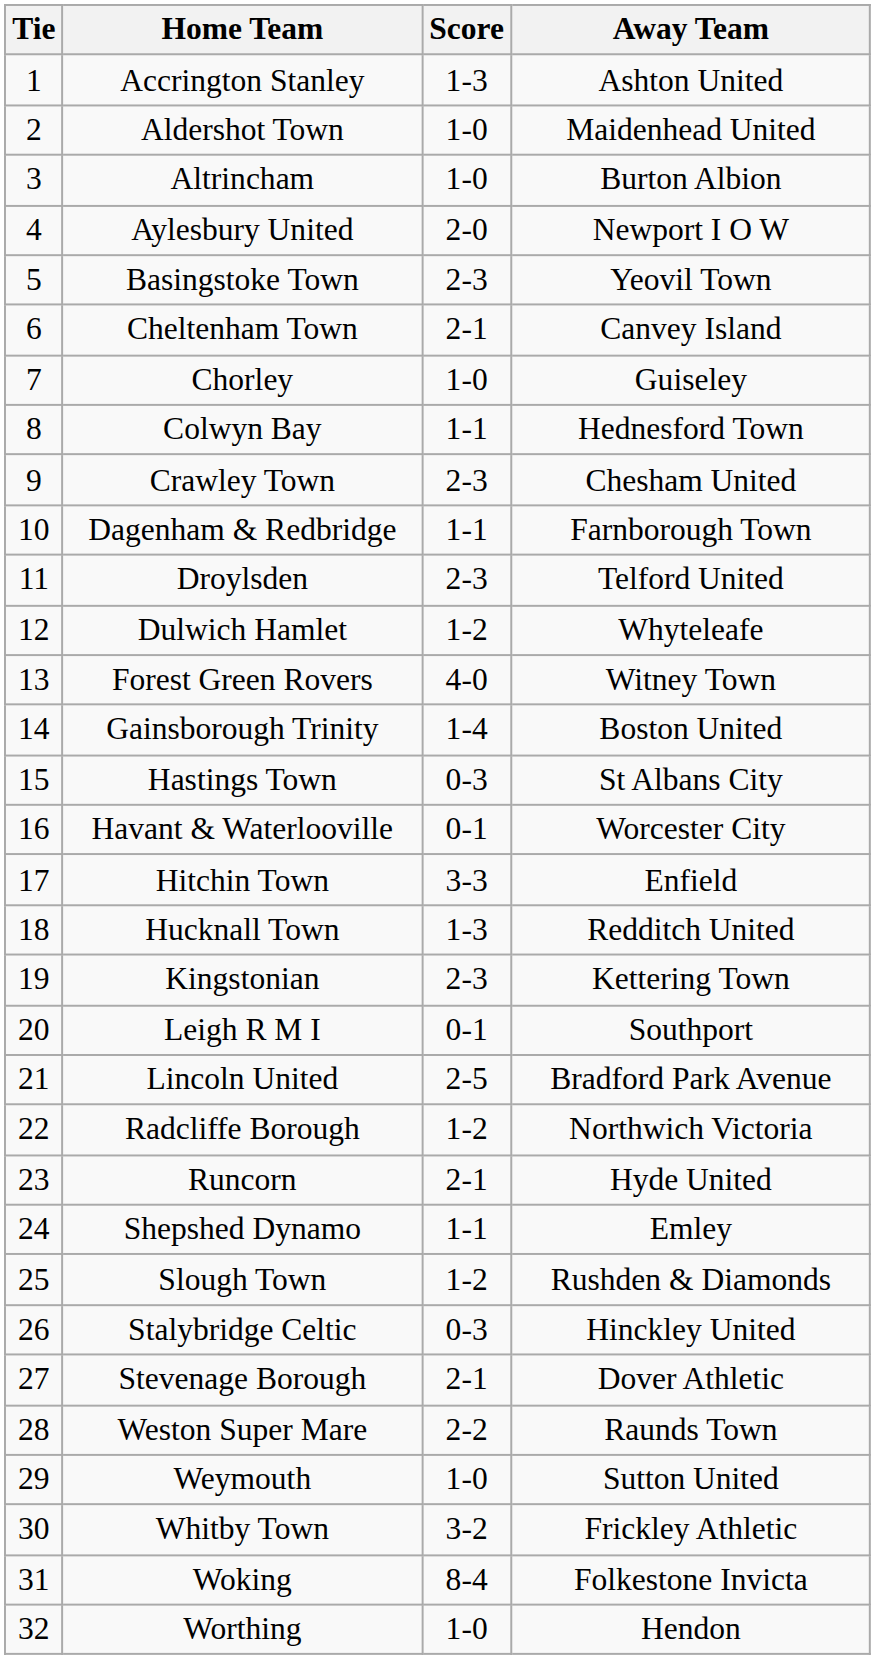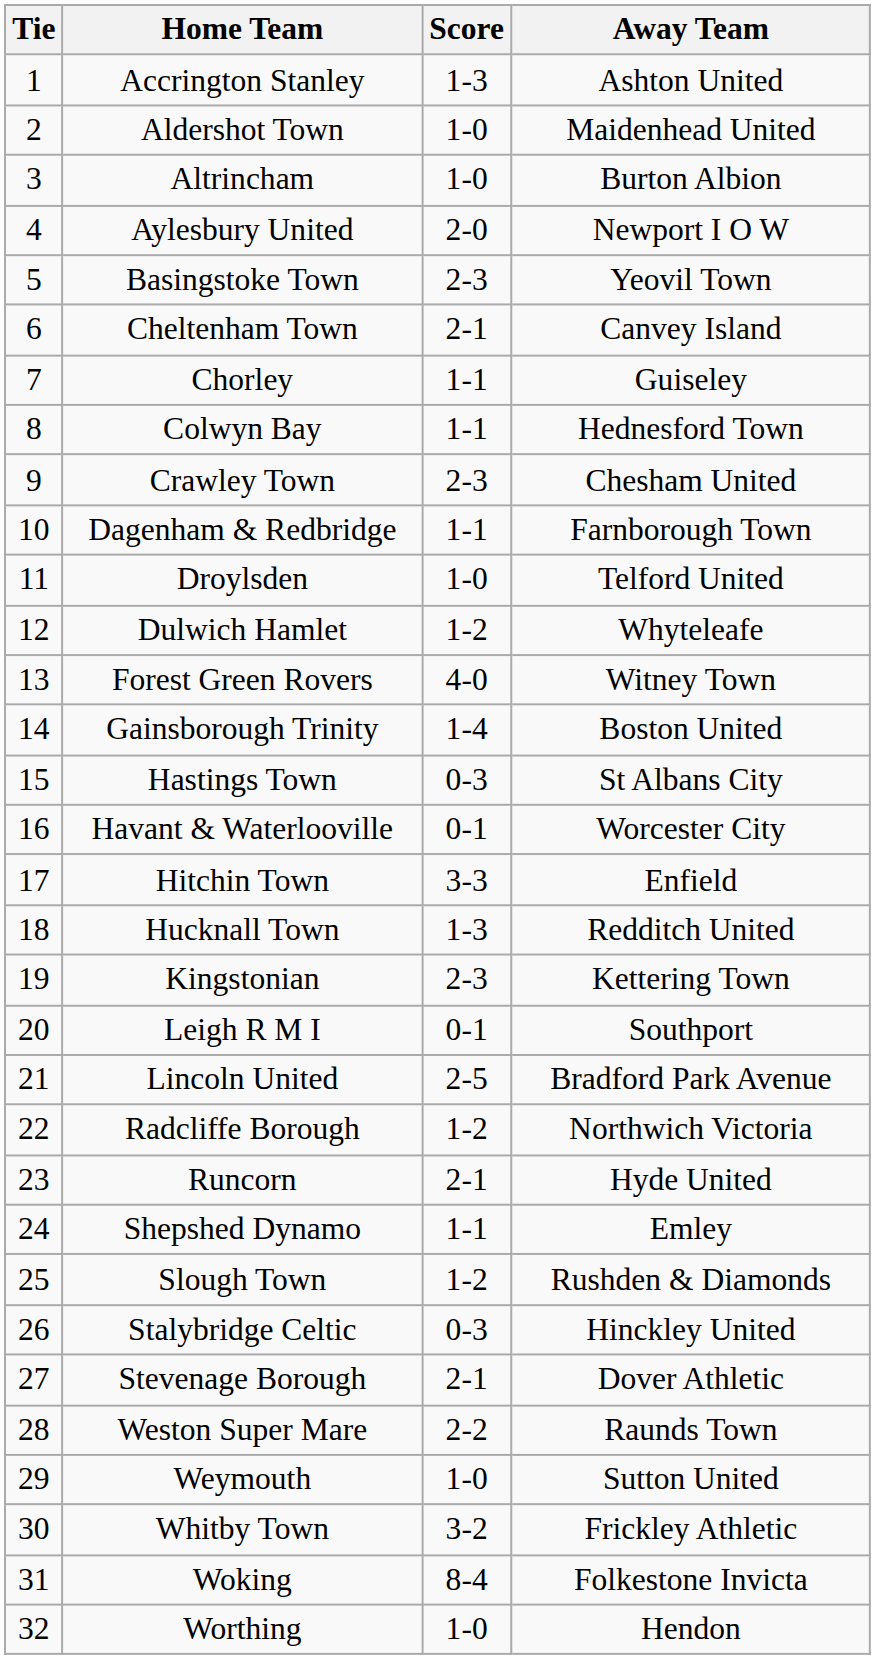Chorley | Score: 1-0 -> 1-1
Droylsden | Score: 2-3 -> 1-0
